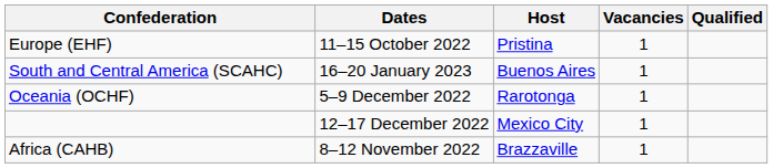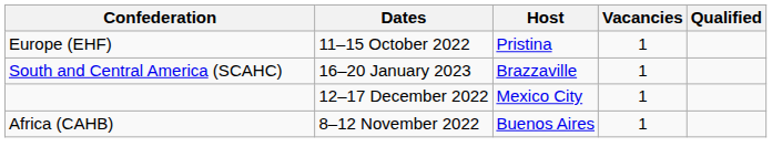South and Central America (SCAHC) | Host: Buenos Aires -> Brazzaville
- row: Oceania (OCHF) | 5–9 December 2022 | Rarotonga | 1
Africa (CAHB) | Host: Brazzaville -> Buenos Aires
